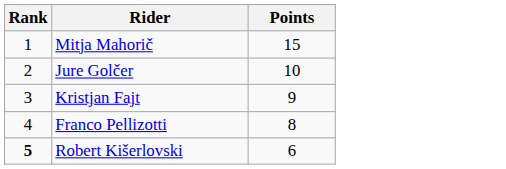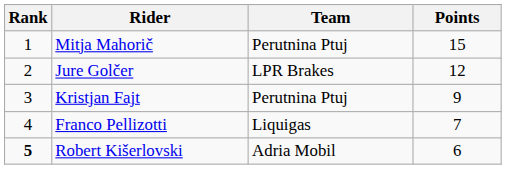+ column: Team | Perutnina Ptuj | LPR Brakes | Perutnina Ptuj | Liquigas | Adria Mobil
Jure Golčer | Points: 10 -> 12
Franco Pellizotti | Points: 8 -> 7
